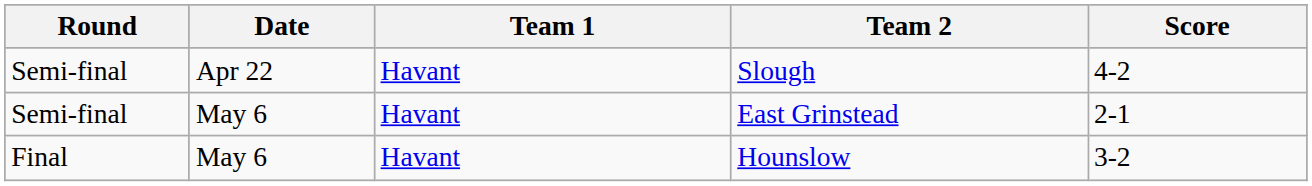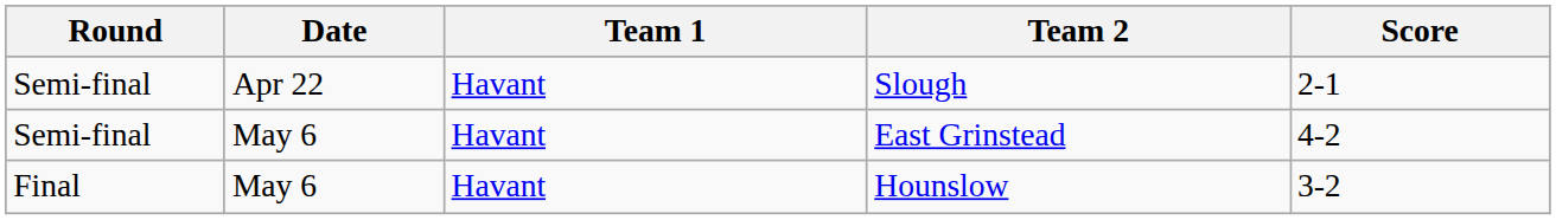Slough | Score: 4-2 -> 2-1
East Grinstead | Score: 2-1 -> 4-2
